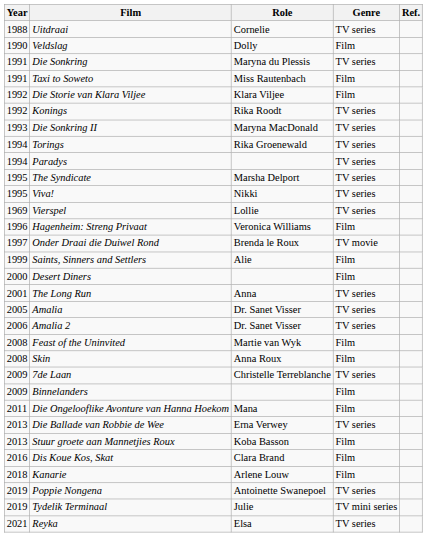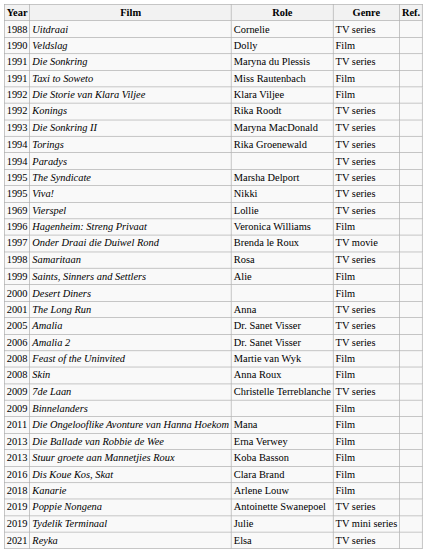+ row: 1998 | Samaritaan | Rosa | TV series
Die Ballade van Robbie de Wee | Genre: TV series -> Film
